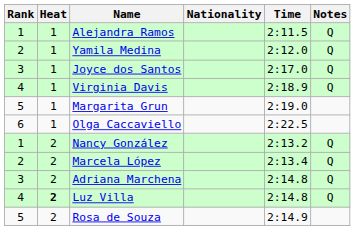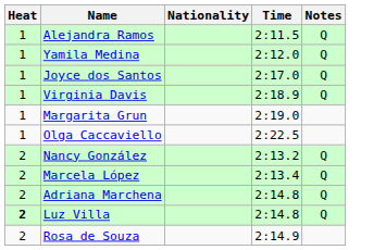- column: Rank | 1 | 2 | 3 | 4 | 5 | 6 | 1 | 2 | 3 | 4 | 5
